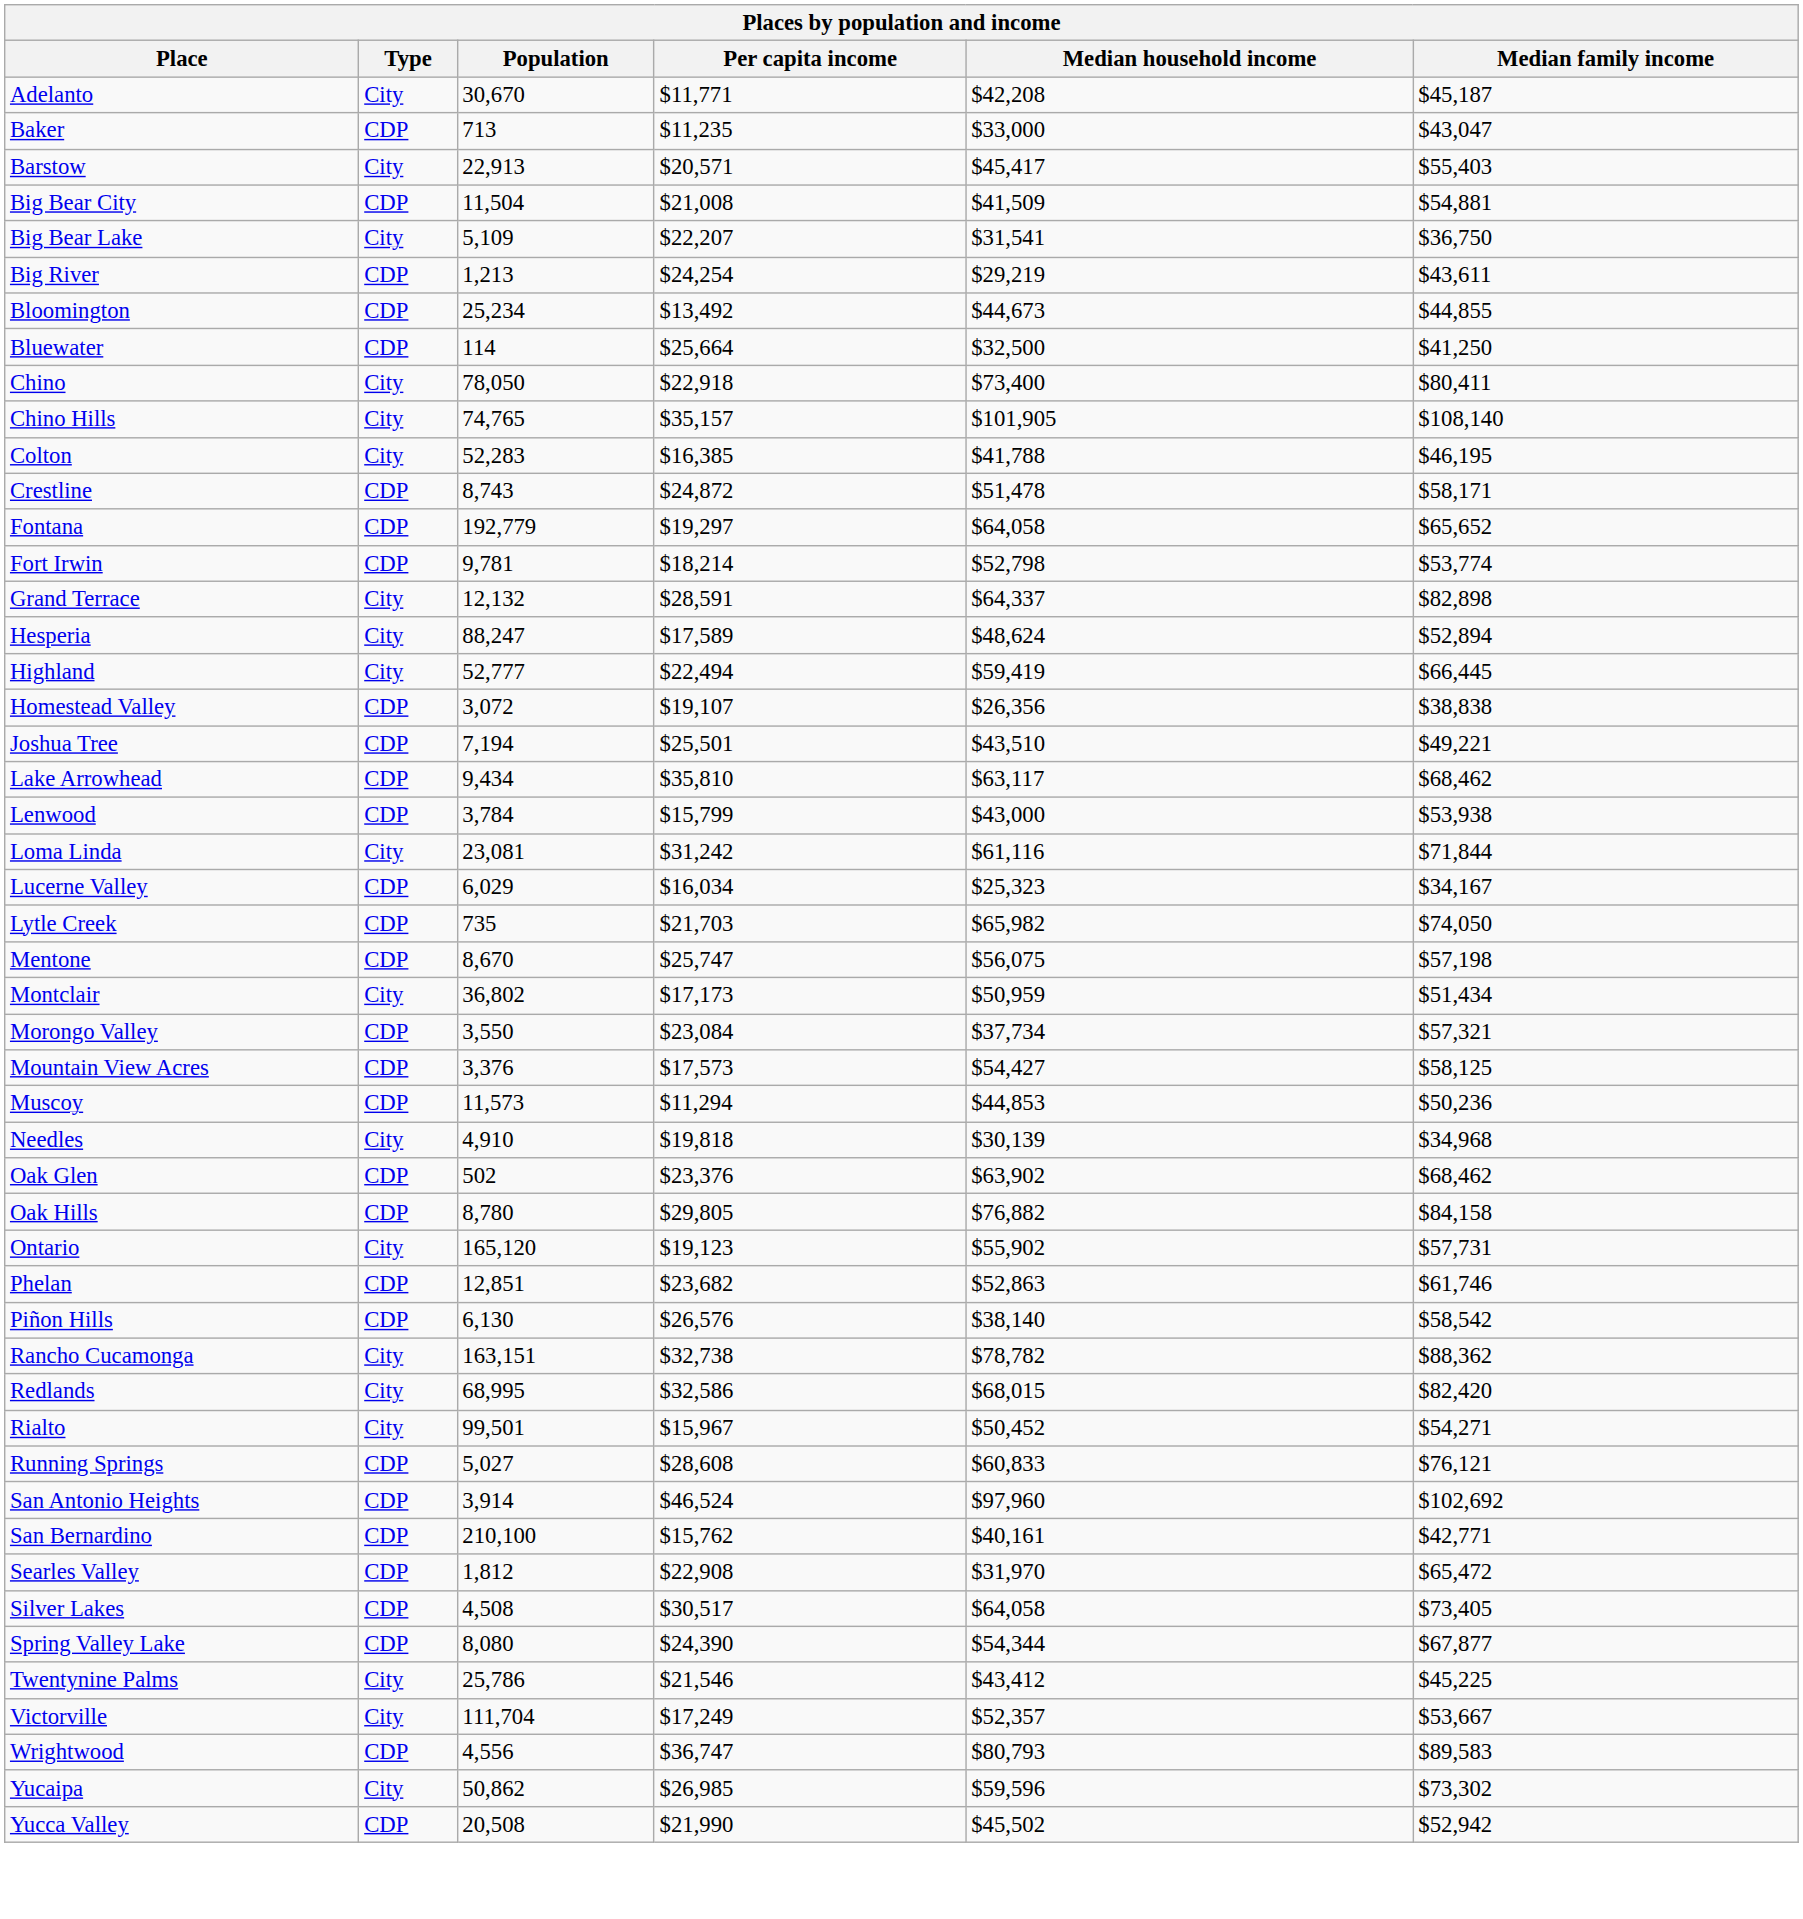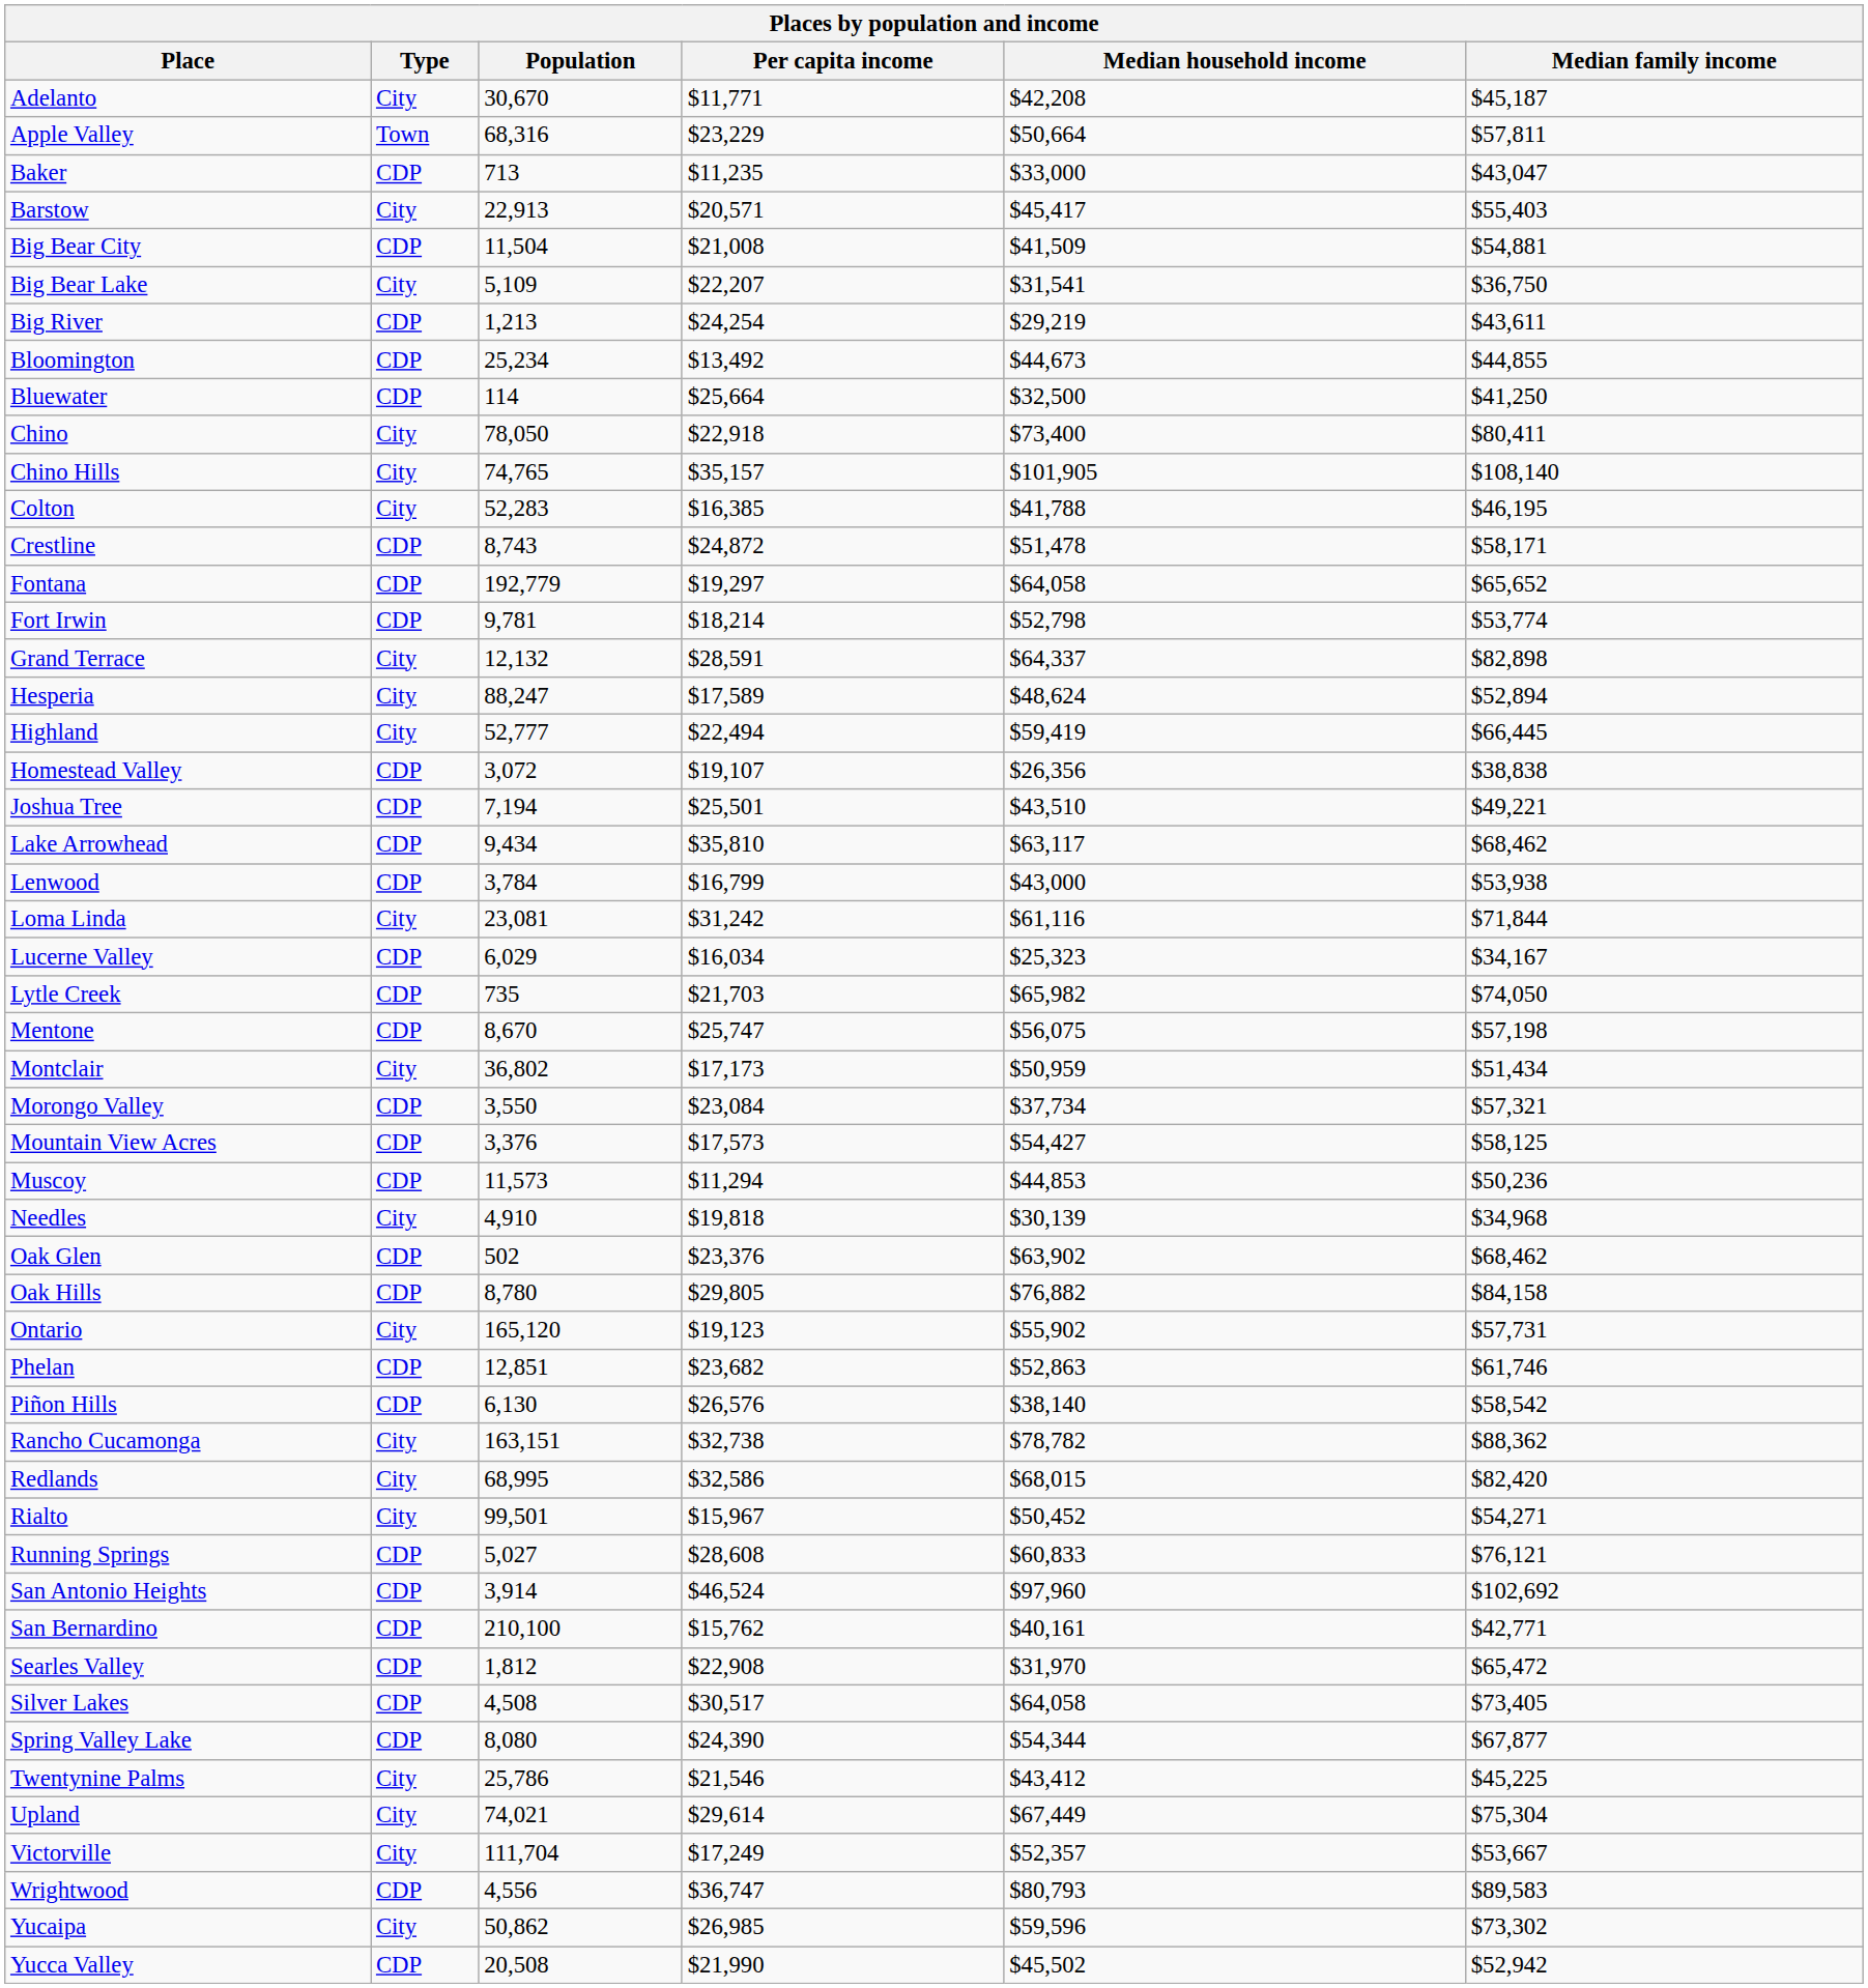+ row: Apple Valley | Town | 68,316 | $23,229 | $50,664 | $57,811
Lenwood | Per capita income: $15,799 -> $16,799
+ row: Upland | City | 74,021 | $29,614 | $67,449 | $75,304
